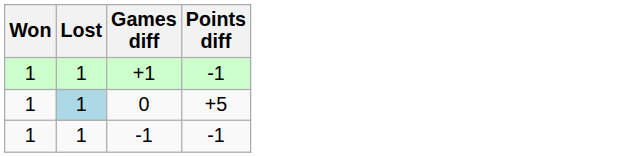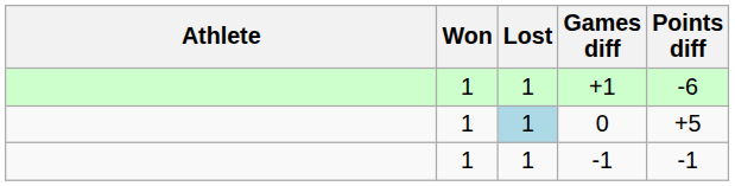+ column: Athlete
+1 | Points diff: -1 -> -6
